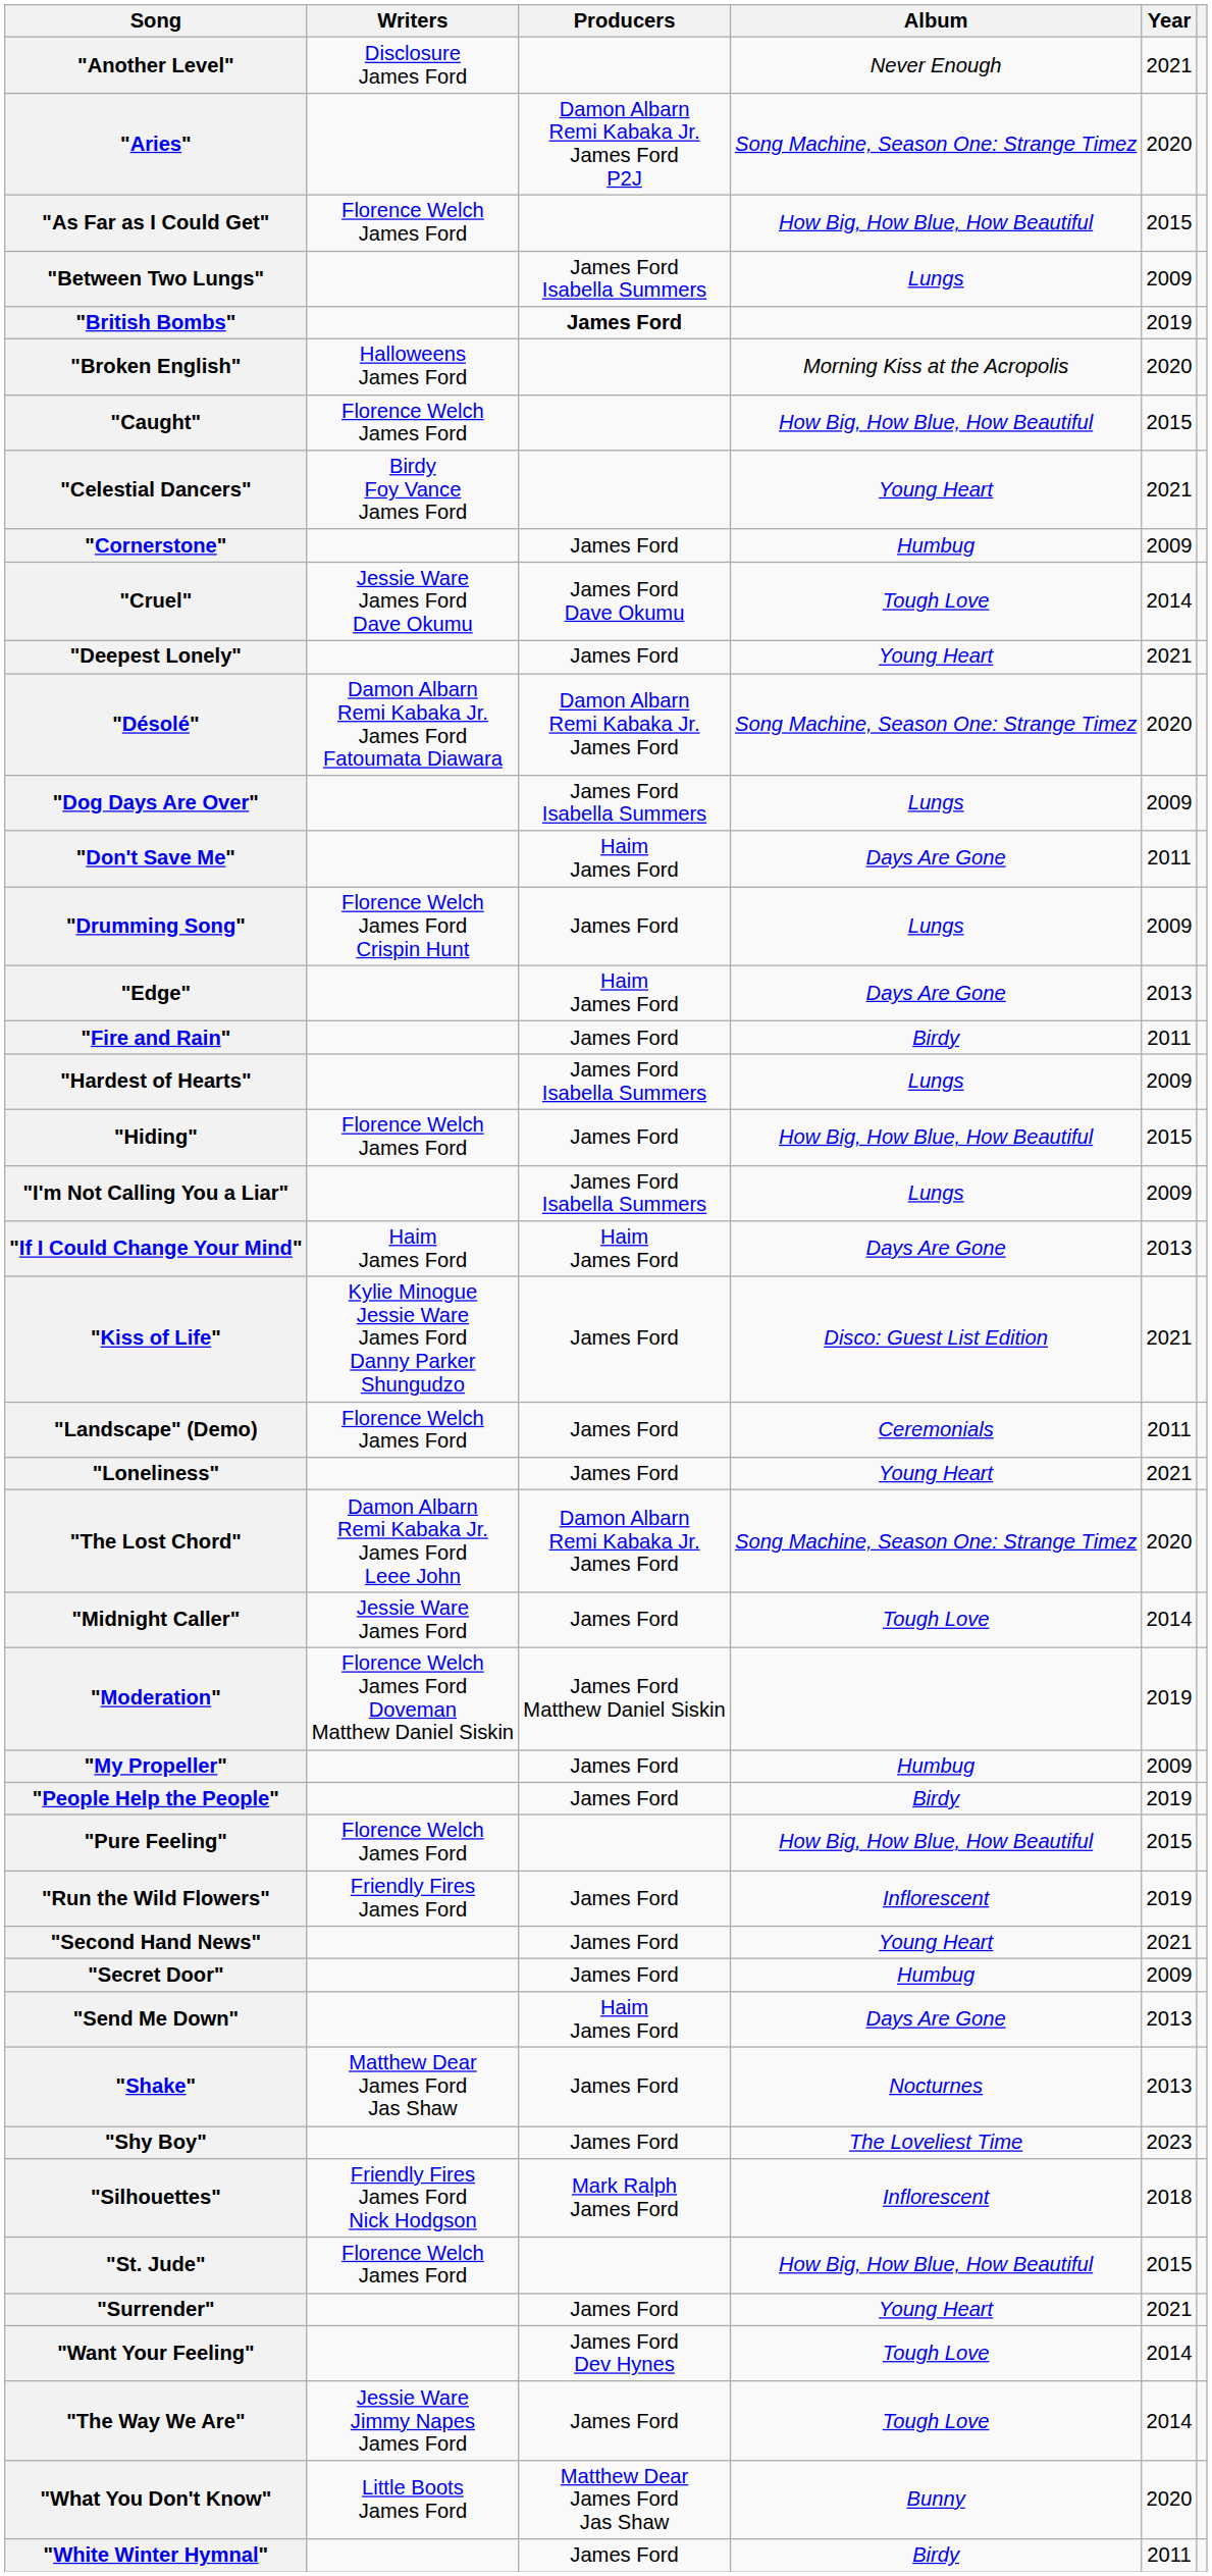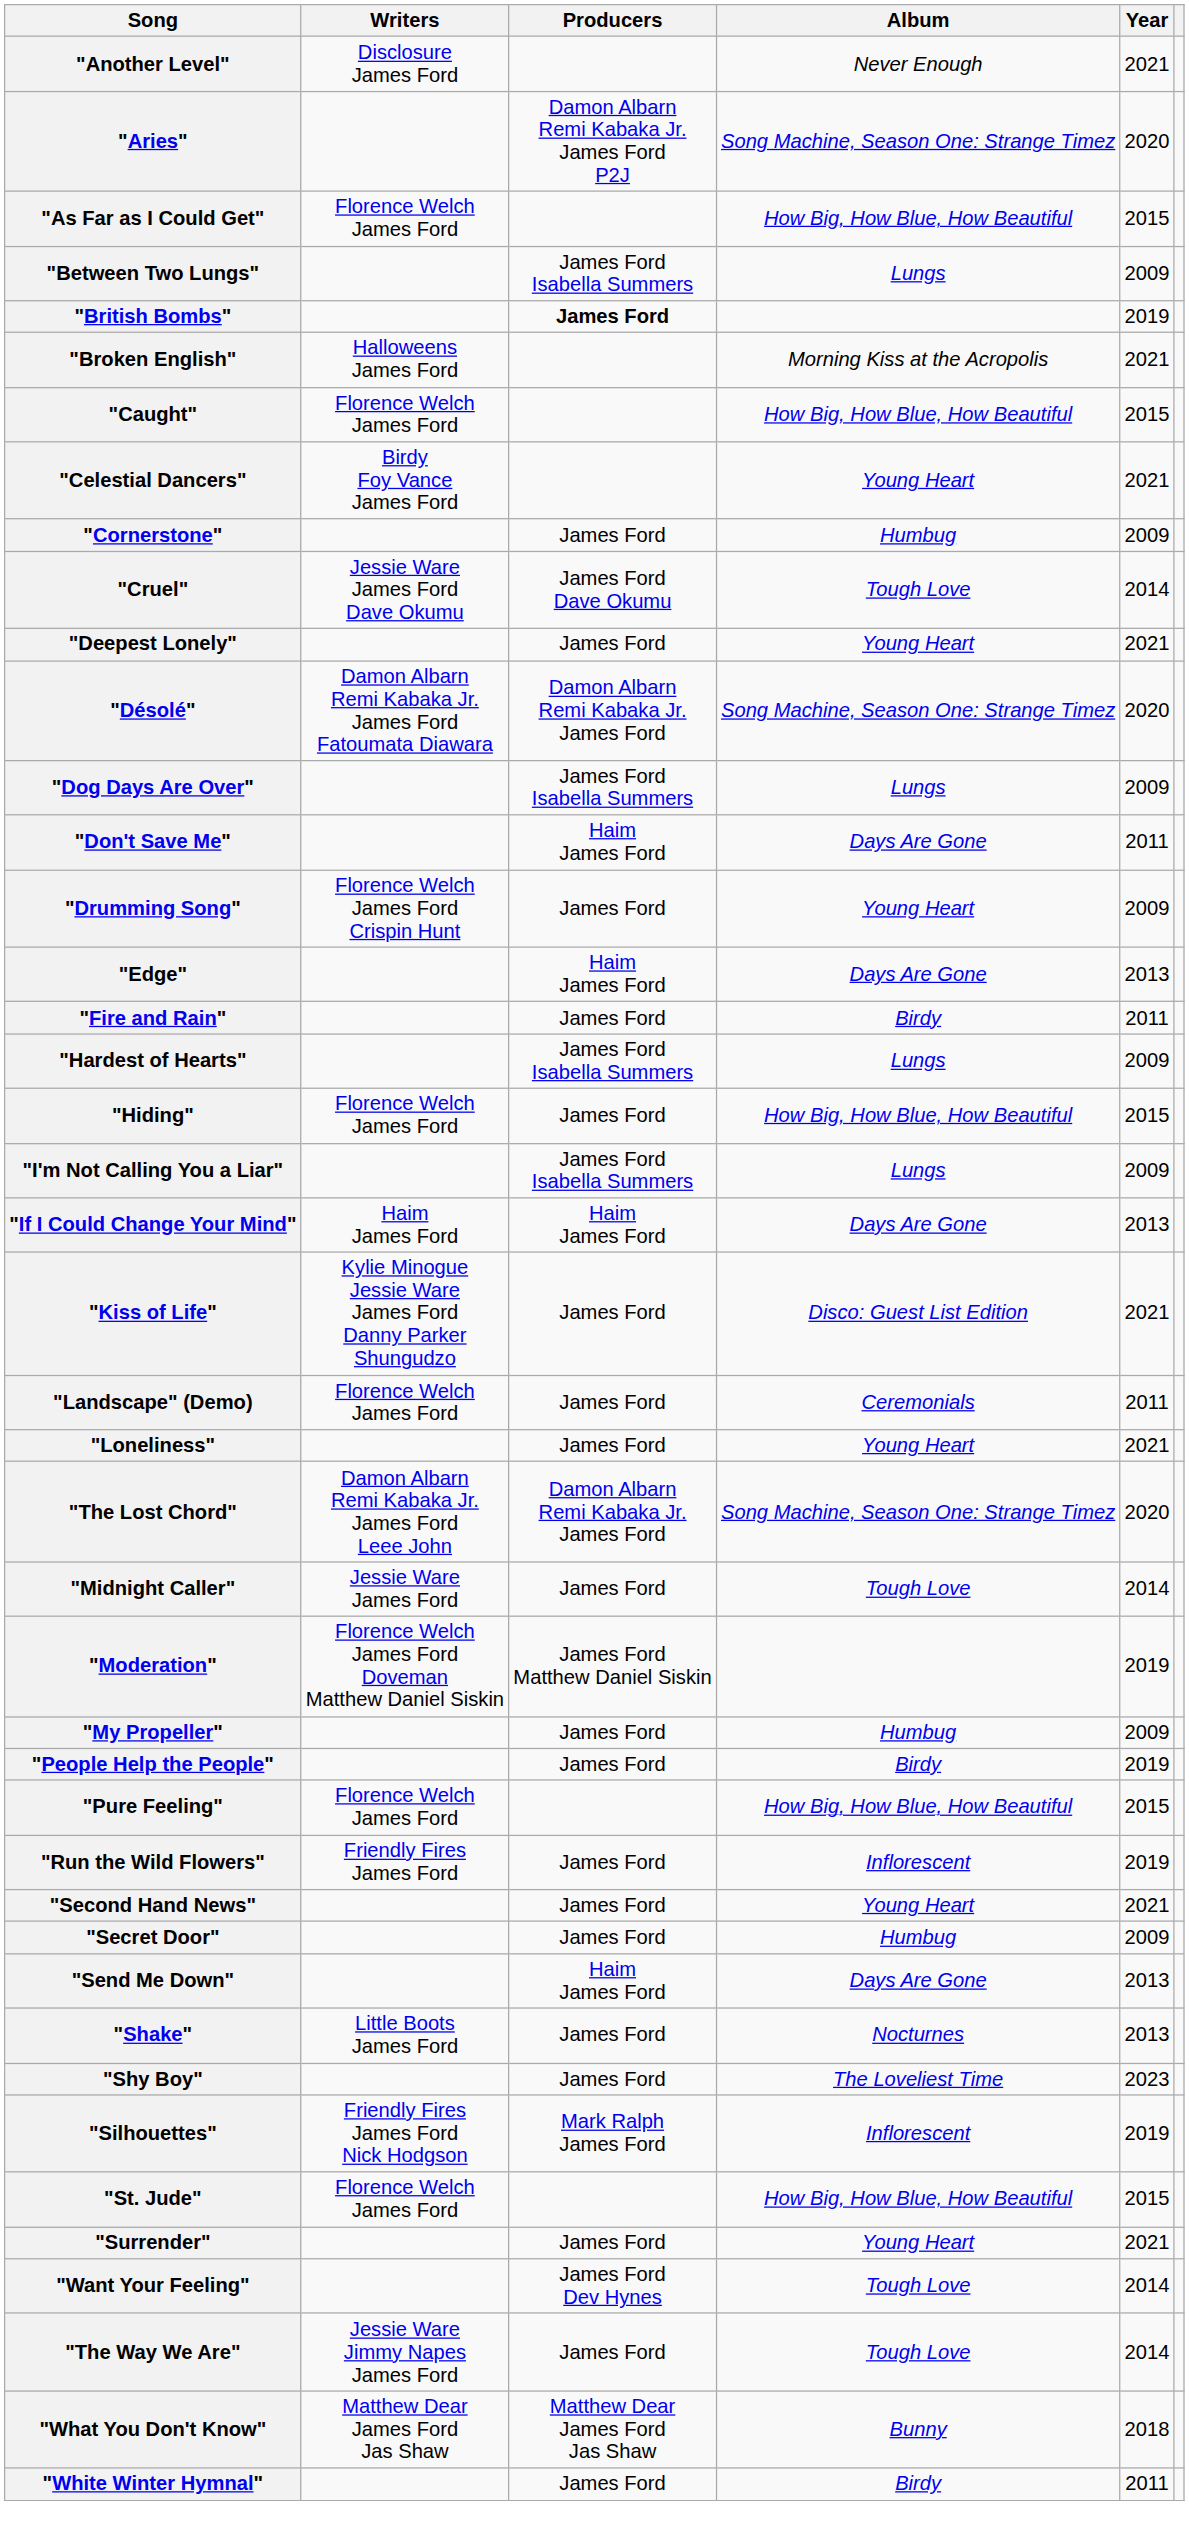"Broken English" | Year: 2020 -> 2021
"Drumming Song" | Album: Lungs -> Young Heart
"Shake" | Writers: Matthew Dear James Ford Jas Shaw -> Little Boots James Ford
"Silhouettes" | Year: 2018 -> 2019
"What You Don't Know" | Writers: Little Boots James Ford -> Matthew Dear James Ford Jas Shaw
"What You Don't Know" | Year: 2020 -> 2018
